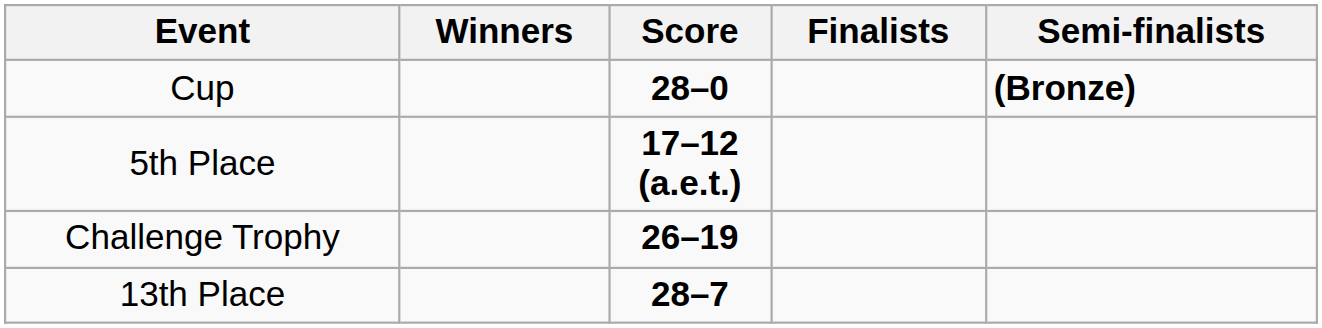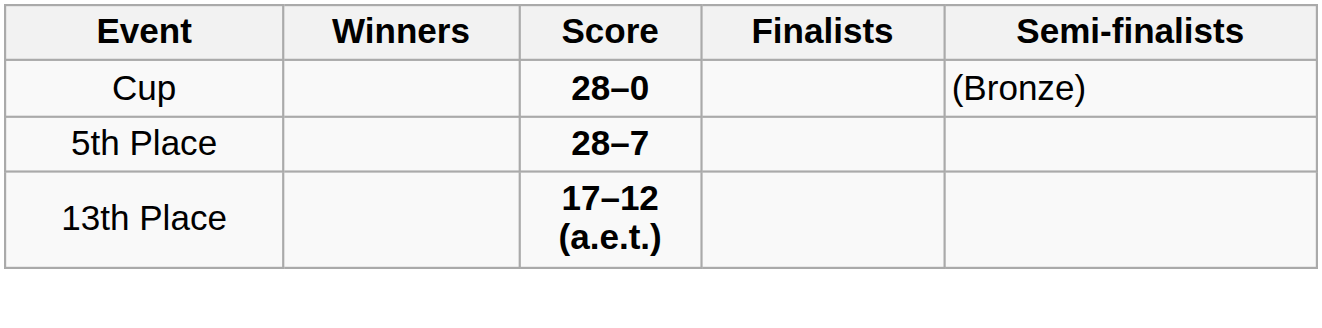Cup | Semi-finalists: bold -> normal
5th Place | Score: 17–12 (a.e.t.) -> 28–7
- row: Challenge Trophy | 26–19
13th Place | Score: 28–7 -> 17–12 (a.e.t.)
